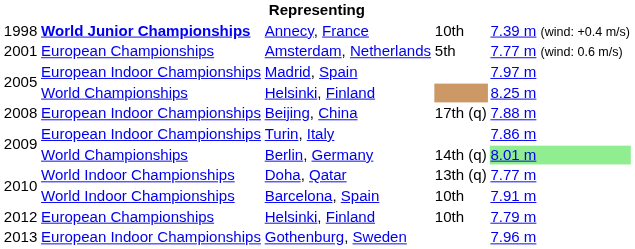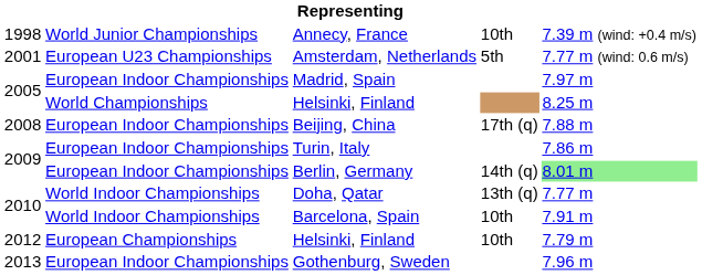Annecy, France | column 2: bold -> normal
Amsterdam, Netherlands | column 2: European Championships -> European U23 Championships
Berlin, Germany | column 2: World Championships -> European Indoor Championships
